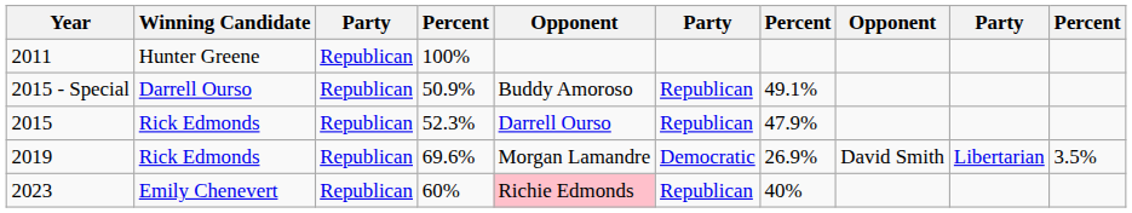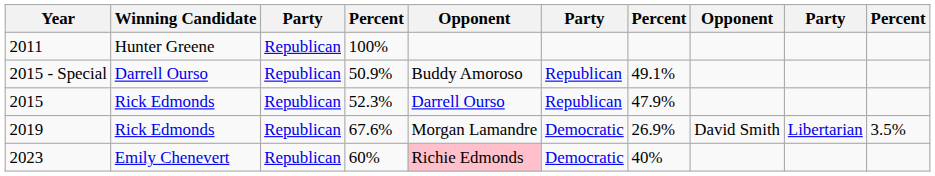2019 | column 4: 69.6% -> 67.6%
2023 | column 6: Republican -> Democratic
